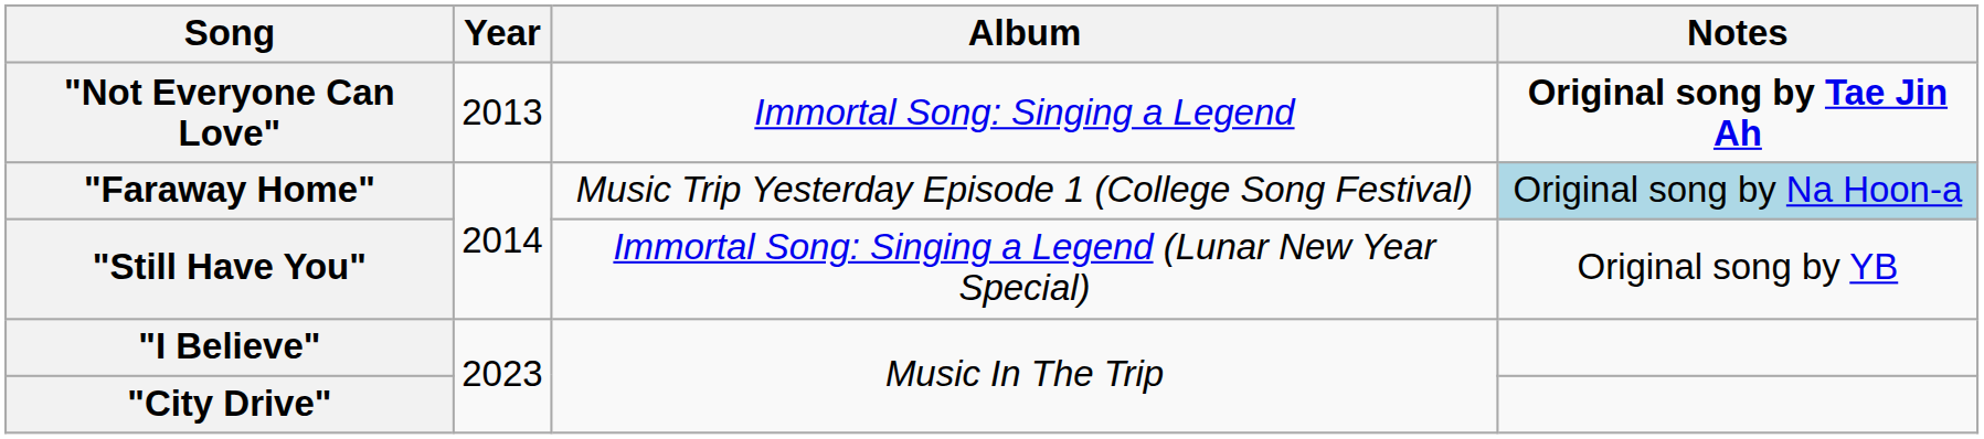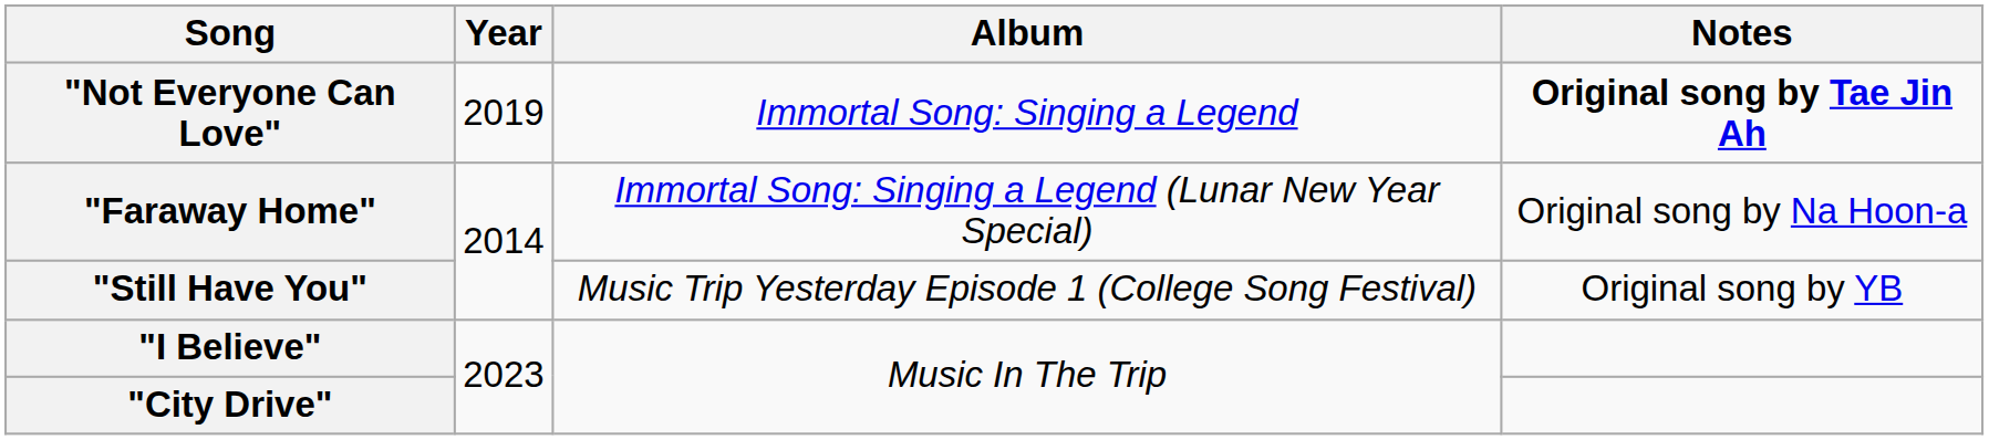"Not Everyone Can Love" | Year: 2013 -> 2019
"Faraway Home" | Album: Music Trip Yesterday Episode 1 (College Song Festival) -> Immortal Song: Singing a Legend (Lunar New Year Special)
"Faraway Home" | Notes: lightblue background -> no background
"Still Have You" | Album: Immortal Song: Singing a Legend (Lunar New Year Special) -> Music Trip Yesterday Episode 1 (College Song Festival)
